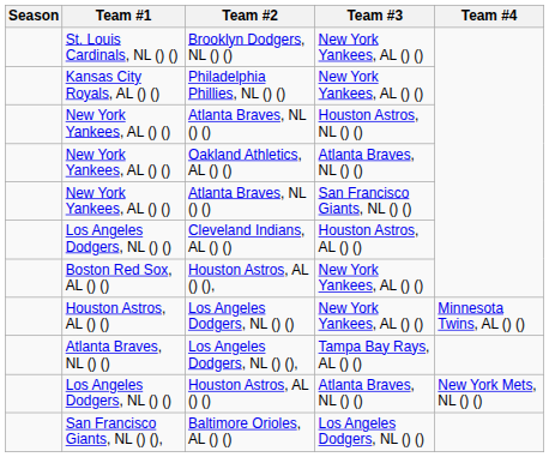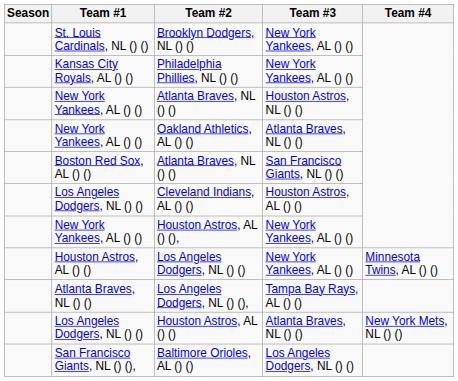Atlanta Braves, NL () () / San Francisco Giants, NL () () | Team #1: New York Yankees, AL () () -> Boston Red Sox, AL () ()
Houston Astros, AL () (), | Team #1: Boston Red Sox, AL () () -> New York Yankees, AL () ()
